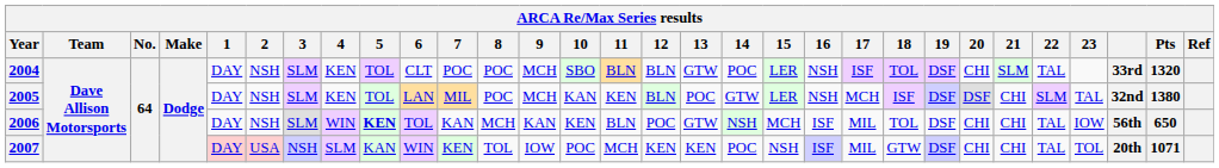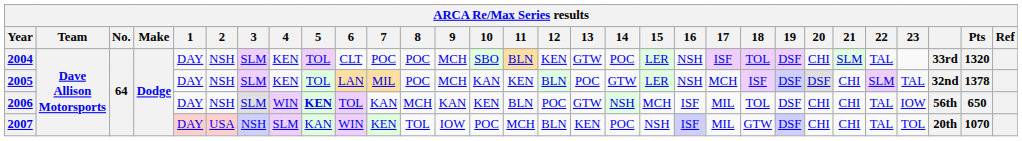2004 | 12: BLN -> KEN
2005 | Pts: 1380 -> 1378
2007 | 12: KEN -> BLN
2007 | Pts: 1071 -> 1070
